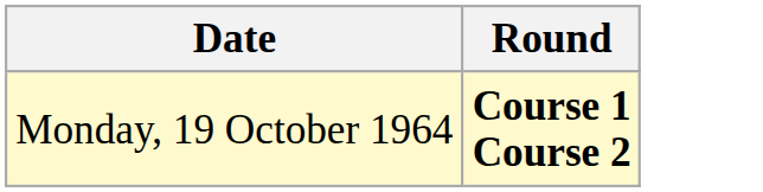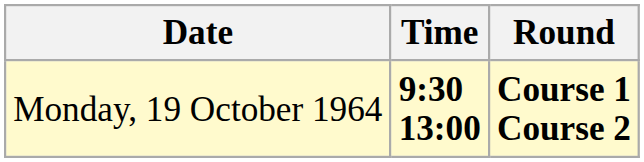+ column: Time | 9:30 13:00
